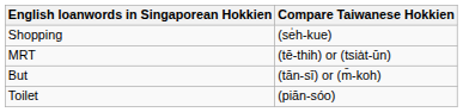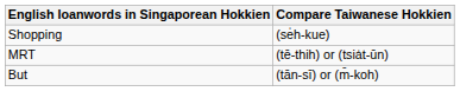- row: Toilet | (piān-sóo)
